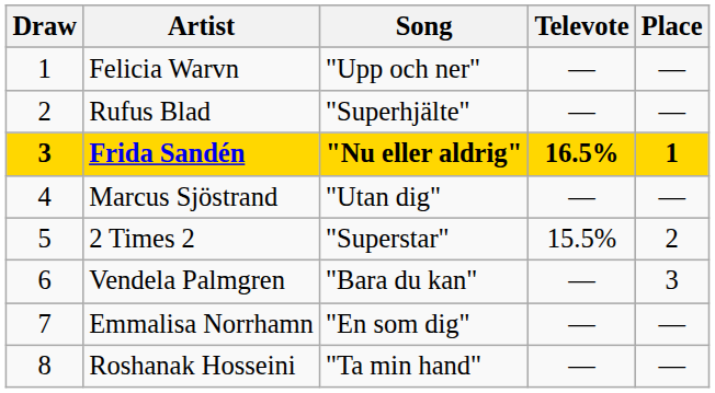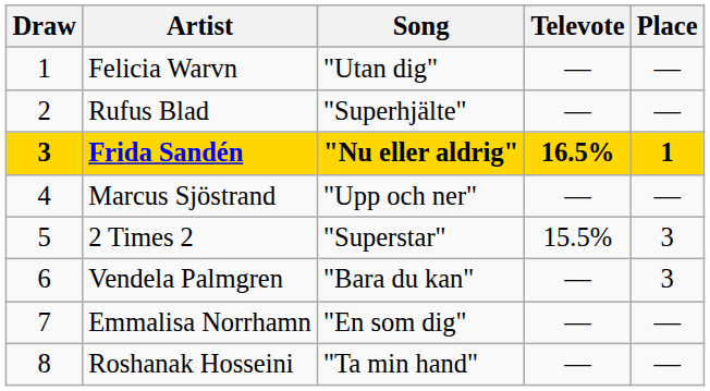Felicia Warvn | Song: "Upp och ner" -> "Utan dig"
Marcus Sjöstrand | Song: "Utan dig" -> "Upp och ner"
2 Times 2 | Place: 2 -> 3
